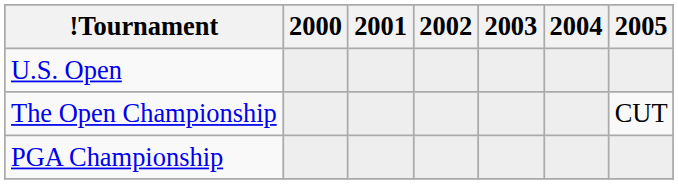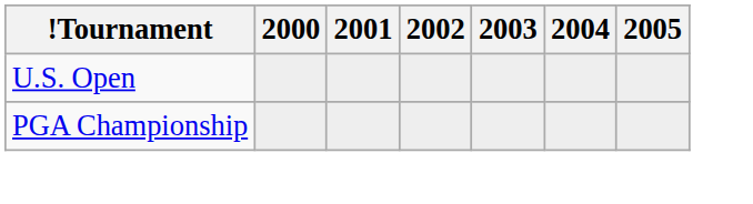- row: The Open Championship | CUT
